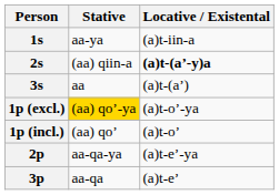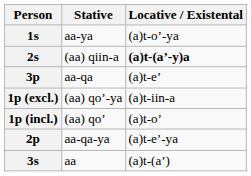1s | Locative / Existental: (a)t-iin-a -> (a)t-oʼ-ya
rows swapped: 3s <-> 3p
1p (excl.) | Stative: gold background -> no background
1p (excl.) | Locative / Existental: (a)t-oʼ-ya -> (a)t-iin-a
